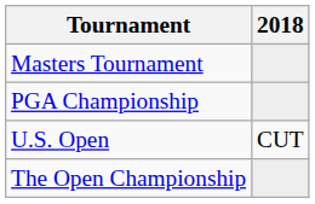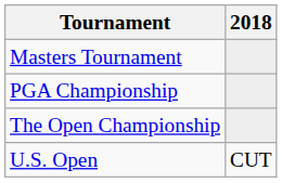rows swapped: U.S. Open <-> The Open Championship
